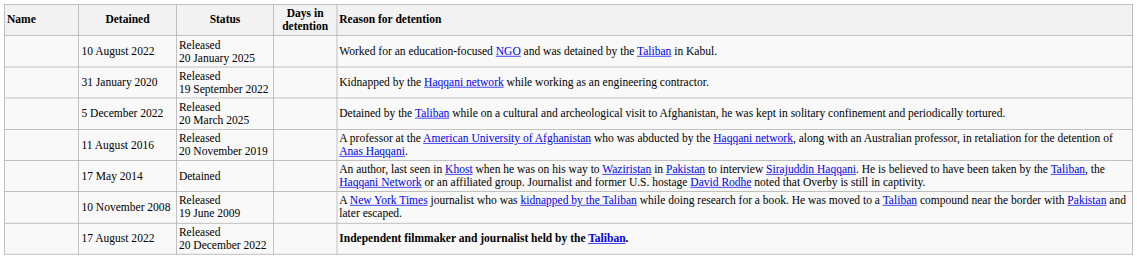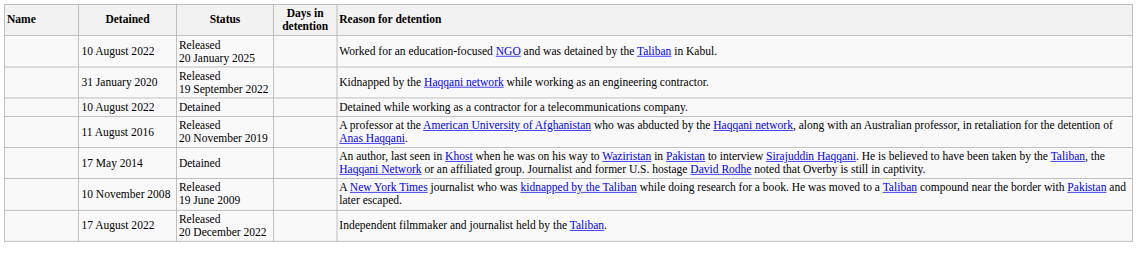- row: 5 December 2022 | Released 20 March 2025 | Detained by the Taliban while on a cultural and archeological visit to Afghanistan, he was kept in solitary confinement and periodically tortured.
+ row: 10 August 2022 | Detained | Detained while working as a contractor for a telecommunications company.
17 August 2022 | Reason for detention: bold -> normal
